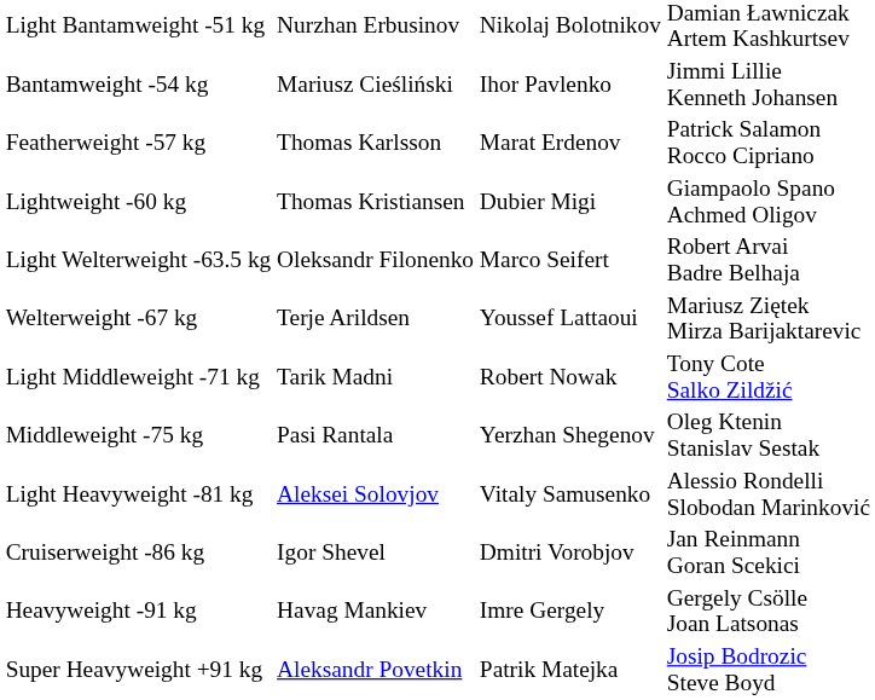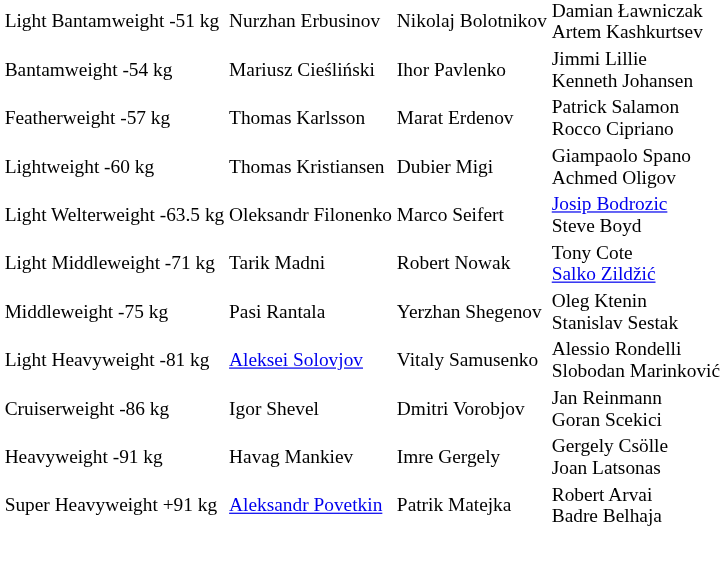Light Welterweight -63.5 kg | column 4: Robert Arvai Badre Belhaja -> Josip Bodrozic Steve Boyd
- row: Welterweight -67 kg | Terje Arildsen | Youssef Lattaoui | Mariusz Ziętek Mirza Barijaktarevic
Super Heavyweight +91 kg | column 4: Josip Bodrozic Steve Boyd -> Robert Arvai Badre Belhaja
